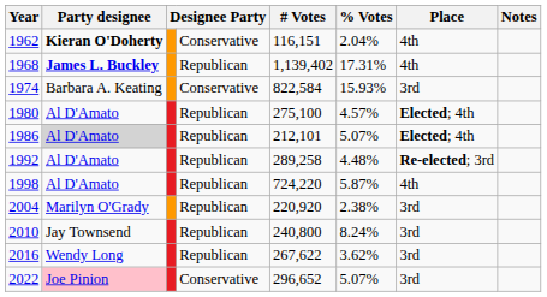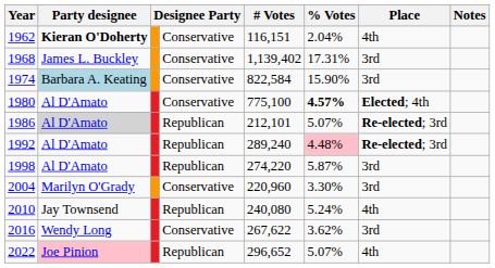1968 | Party designee: bold -> normal
1968 | column 4: Republican -> Conservative
1968 | Place: 4th -> 3rd
1974 | Party designee: no background -> lightblue background
1974 | % Votes: 15.93% -> 15.90%
1980 | column 4: Republican -> Conservative
1980 | # Votes: 275,100 -> 775,100
1980 | % Votes: normal -> bold
1986 | Place: Elected; 4th -> Re-elected; 3rd
1992 | # Votes: 289,258 -> 289,240
1992 | % Votes: no background -> pink background
1998 | # Votes: 724,220 -> 274,220
1998 | Place: 4th -> 3rd
2004 | column 4: Republican -> Conservative
2004 | # Votes: 220,920 -> 220,960
2004 | % Votes: 2.38% -> 3.30%
2010 | # Votes: 240,800 -> 240,080
2010 | % Votes: 8.24% -> 5.24%
2010 | Place: 3rd -> 4th
2016 | column 4: Republican -> Conservative
2022 | column 4: Conservative -> Republican
2022 | Place: 3rd -> 4th
